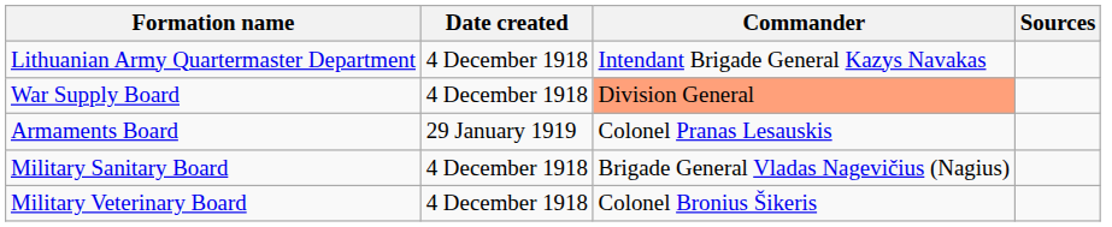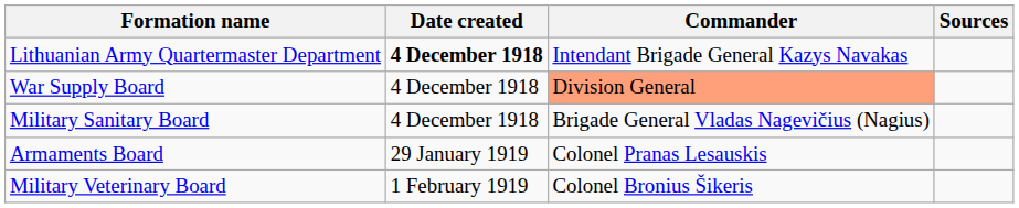Lithuanian Army Quartermaster Department | Date created: normal -> bold
rows swapped: Armaments Board <-> Military Sanitary Board
Military Veterinary Board | Date created: 4 December 1918 -> 1 February 1919
